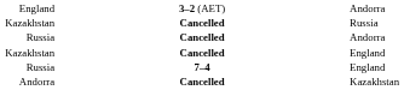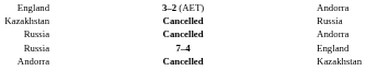- row: Kazakhstan | Cancelled | England
